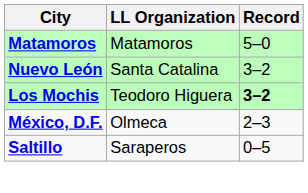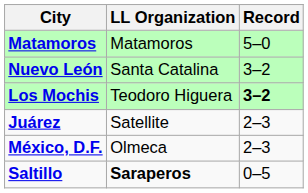+ row: Juárez | Satellite | 2–3
Saltillo | LL Organization: normal -> bold
